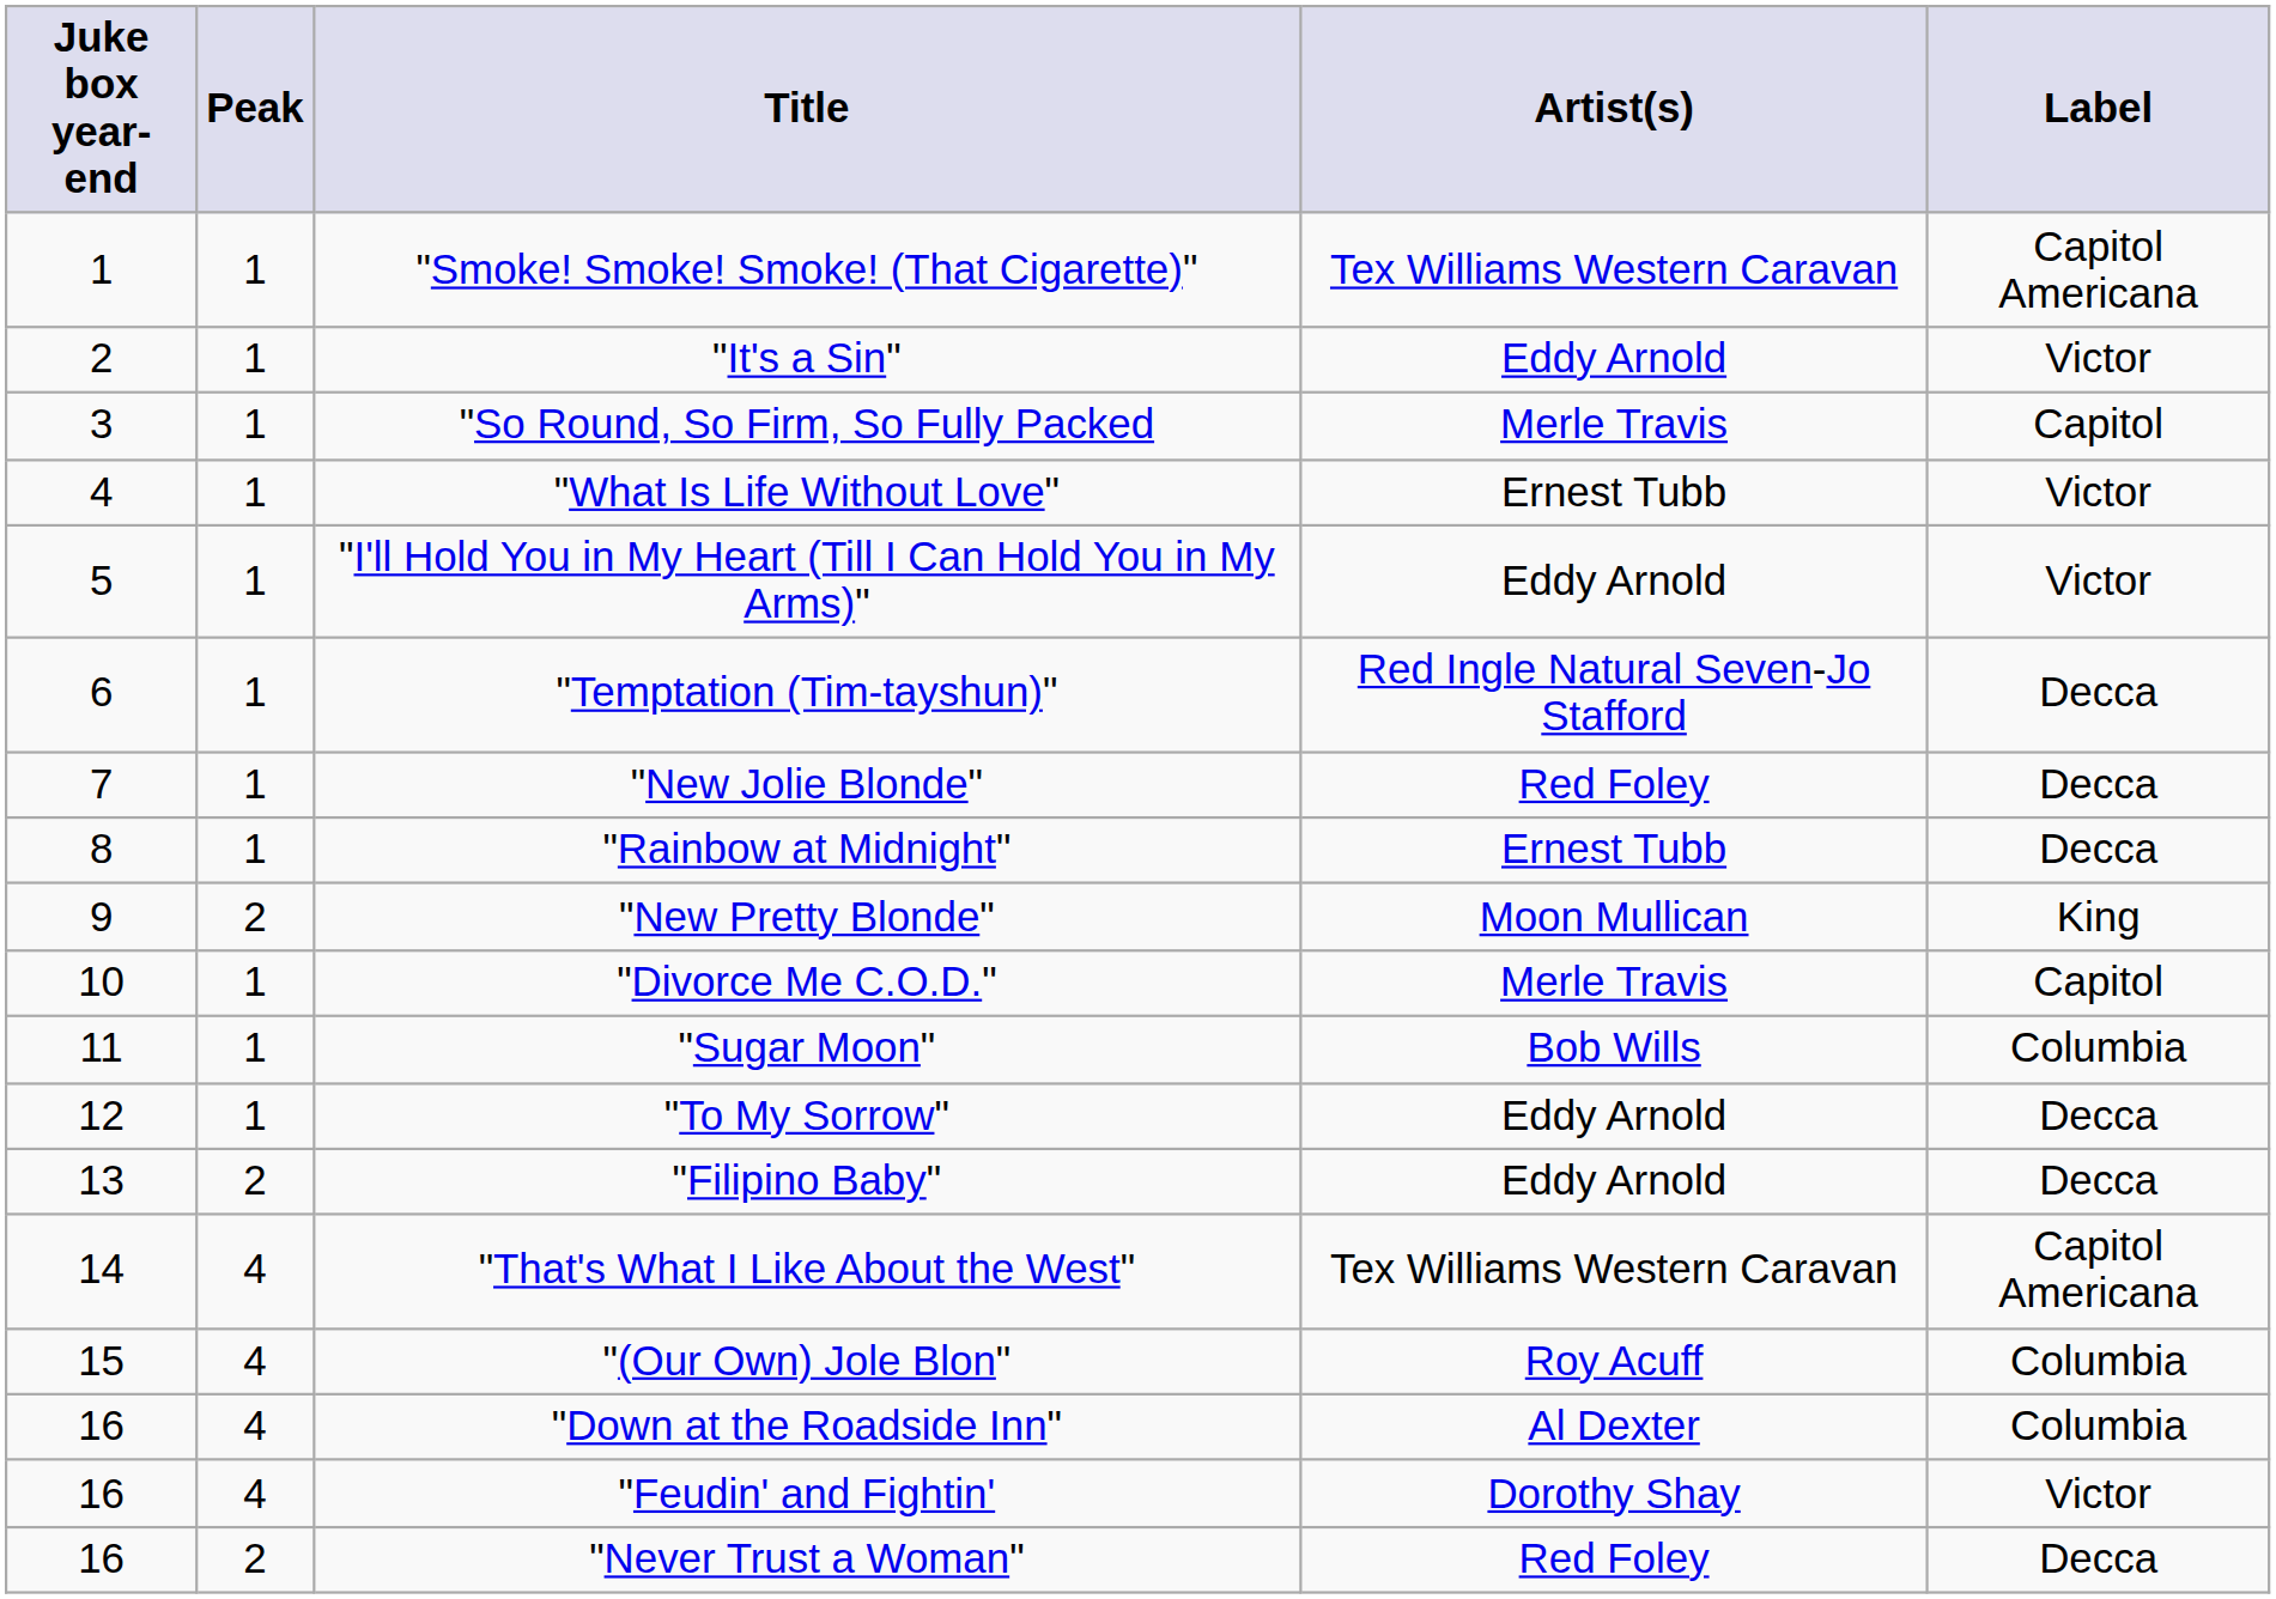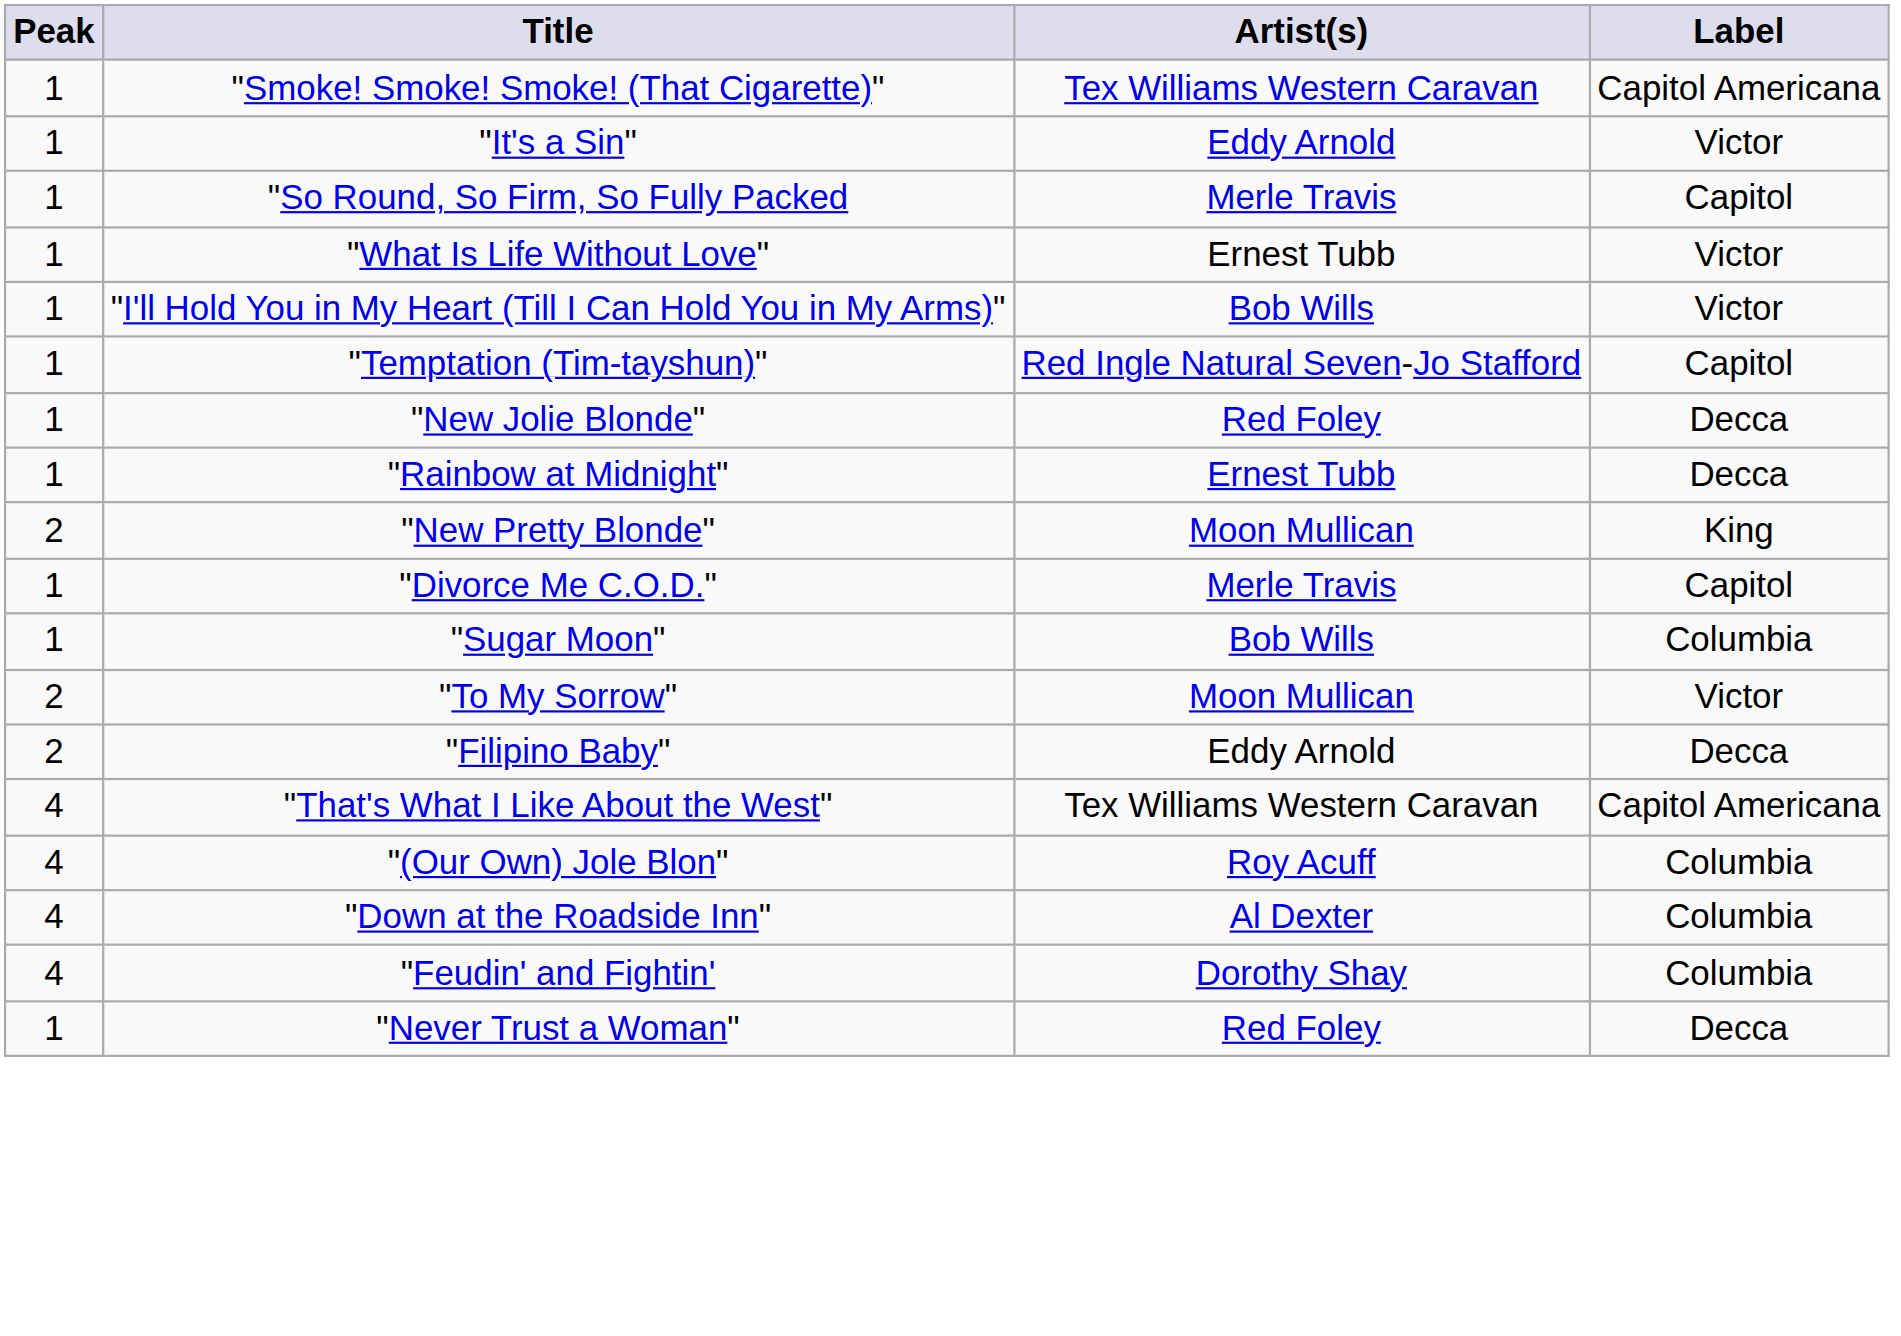- column: Juke box year-end | 1 | 2 | 3 | 4 | 5 | 6 | 7 | 8 | 9 | 10 | 11 | 12 | 13 | 14 | 15 | 16 | 16 | 16
"I'll Hold You in My Heart (Till I Can Hold You in My Arms)" | Artist(s): Eddy Arnold -> Bob Wills
"Temptation (Tim-tayshun)" | Label: Decca -> Capitol
"To My Sorrow" | Peak: 1 -> 2
"To My Sorrow" | Artist(s): Eddy Arnold -> Moon Mullican
"To My Sorrow" | Label: Decca -> Victor
"Feudin' and Fightin' | Label: Victor -> Columbia
"Never Trust a Woman" | Peak: 2 -> 1
